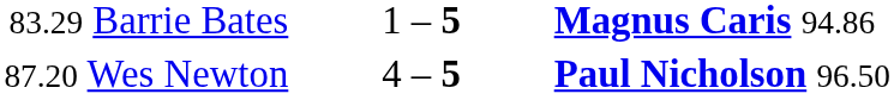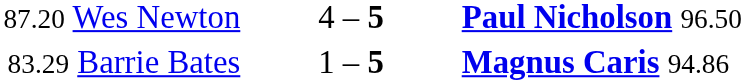rows swapped: 83.29 Barrie Bates <-> 87.20 Wes Newton
